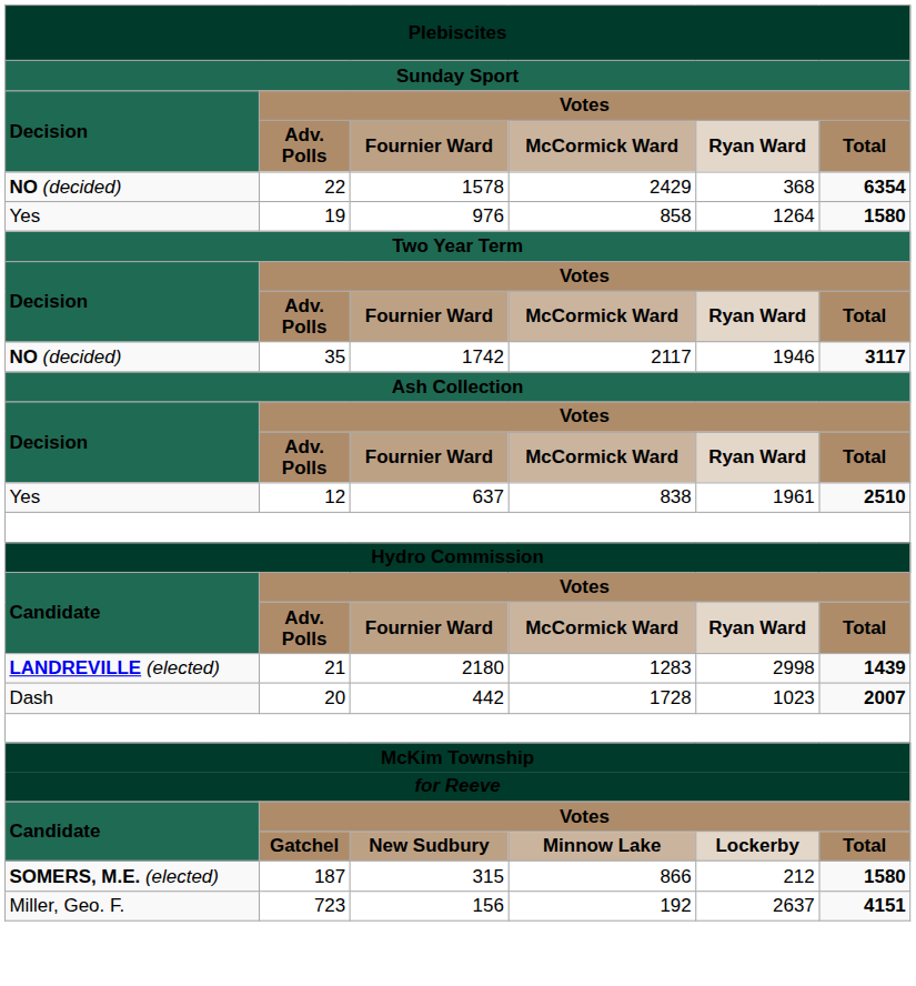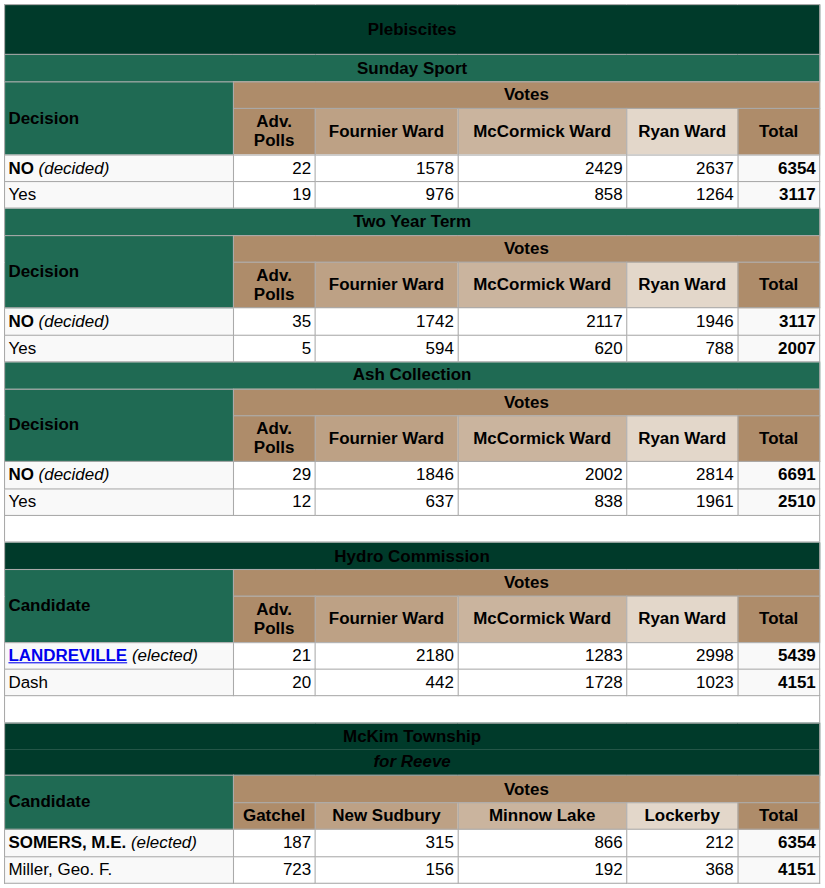22 | column 5: 368 -> 2637
19 | column 6: 1580 -> 3117
+ row: Yes | 5 | 594 | 620 | 788 | 2007
+ row: NO (decided) | 29 | 1846 | 2002 | 2814 | 6691
21 | column 6: 1439 -> 5439
20 | column 6: 2007 -> 4151
187 | column 6: 1580 -> 6354
723 | column 5: 2637 -> 368
